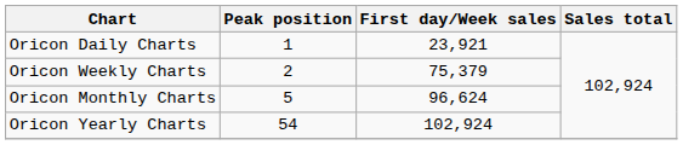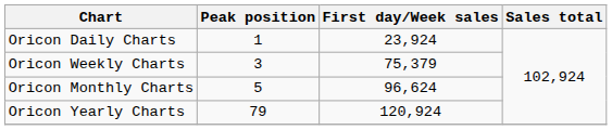Oricon Daily Charts | First day/Week sales: 23,921 -> 23,924
Oricon Weekly Charts | Peak position: 2 -> 3
Oricon Yearly Charts | Peak position: 54 -> 79
Oricon Yearly Charts | First day/Week sales: 102,924 -> 120,924
